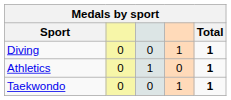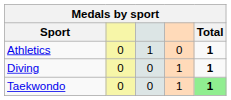rows swapped: Athletics <-> Diving
Taekwondo | Total: no background -> lightgreen background
